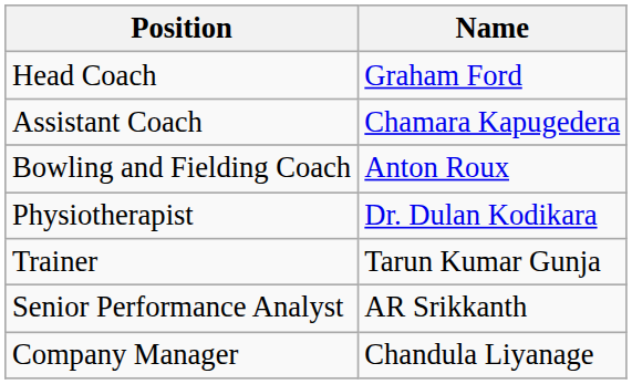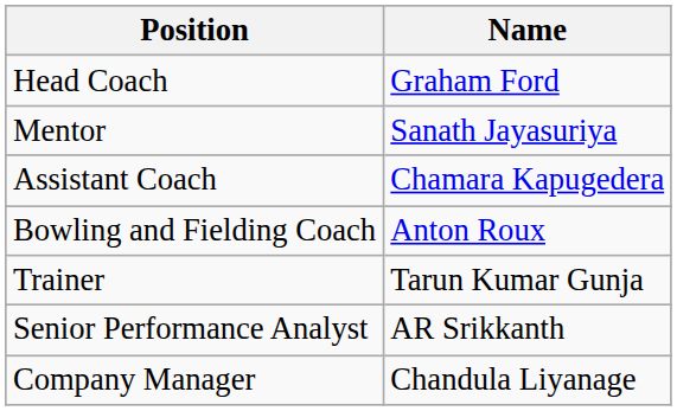+ row: Mentor | Sanath Jayasuriya
- row: Physiotherapist | Dr. Dulan Kodikara
